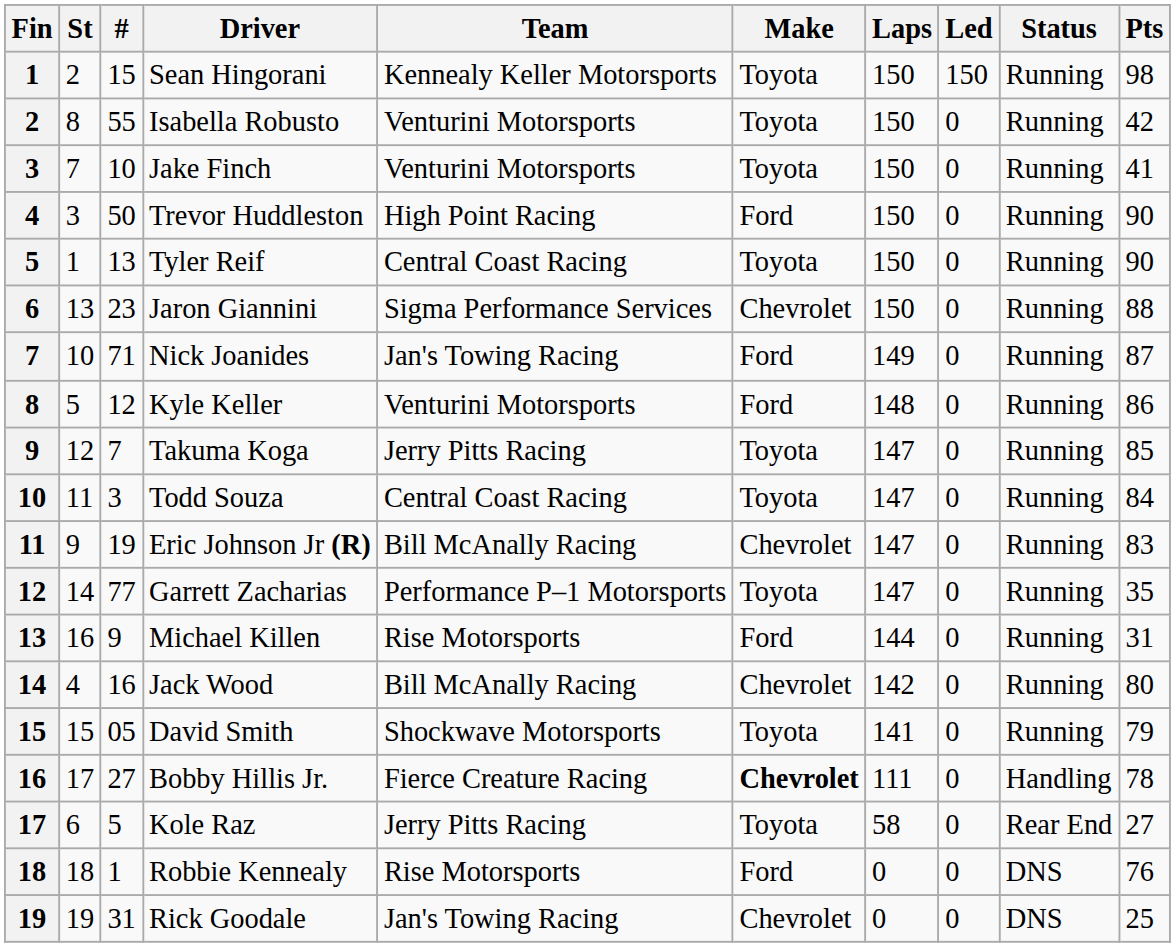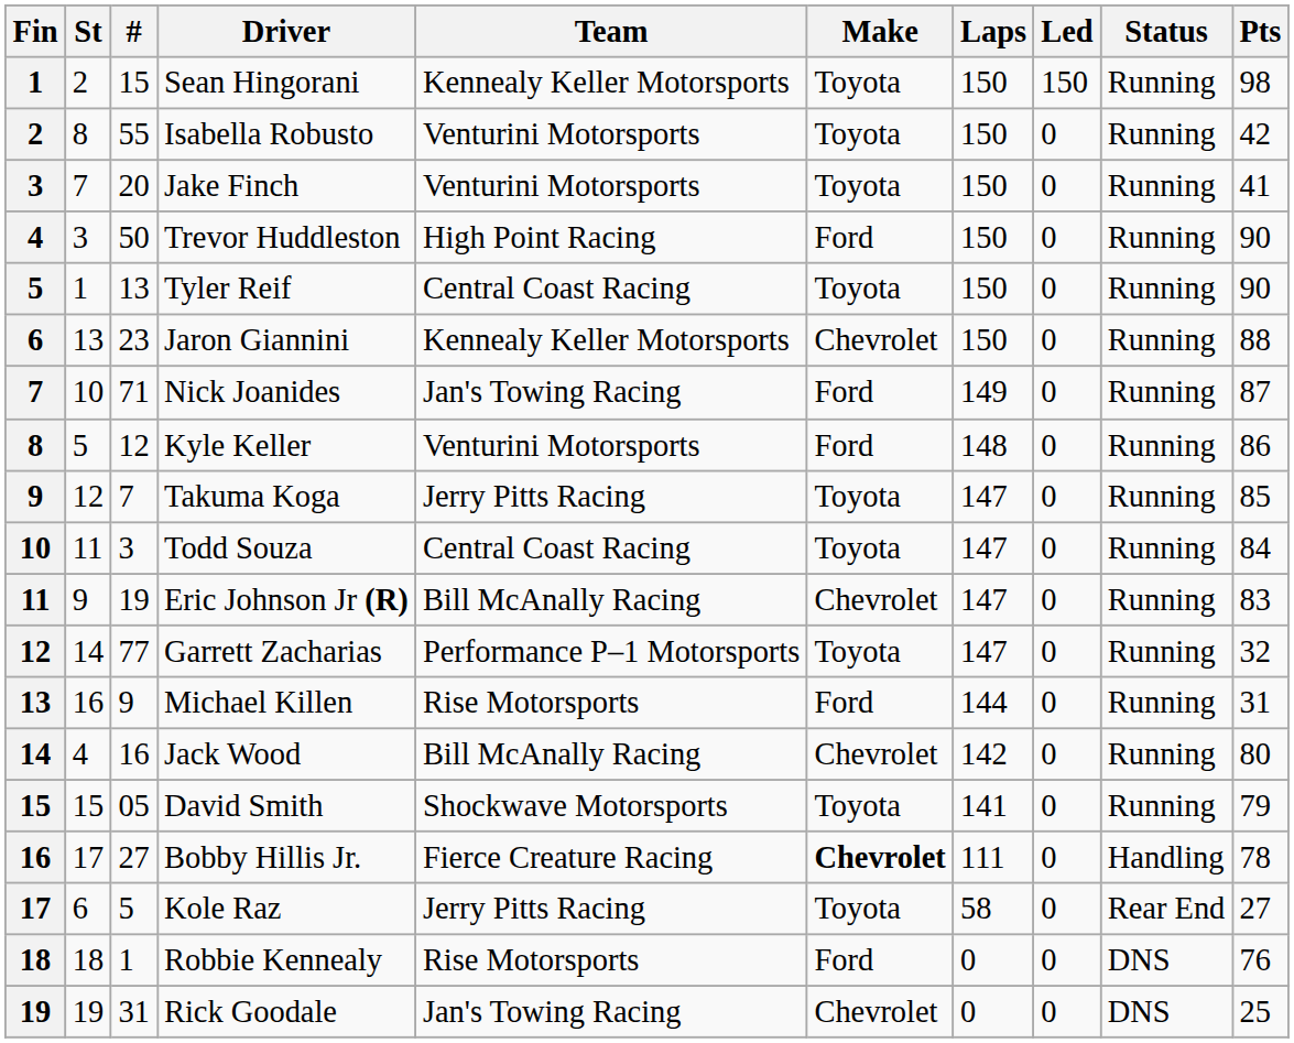Jake Finch | #: 10 -> 20
Jaron Giannini | Team: Sigma Performance Services -> Kennealy Keller Motorsports
Garrett Zacharias | Pts: 35 -> 32
